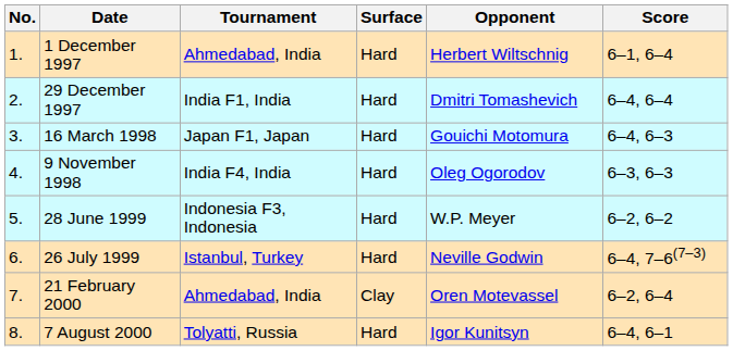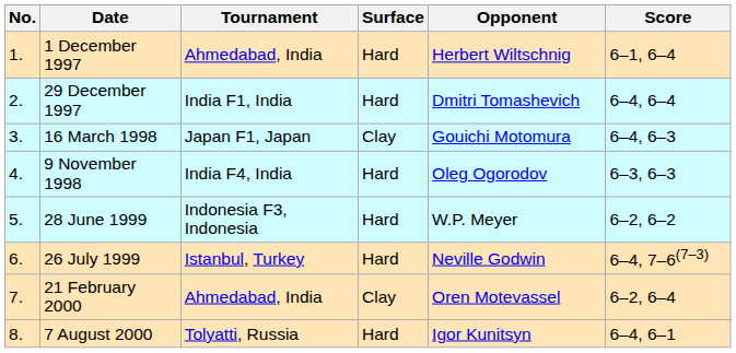16 March 1998 | Surface: Hard -> Clay
